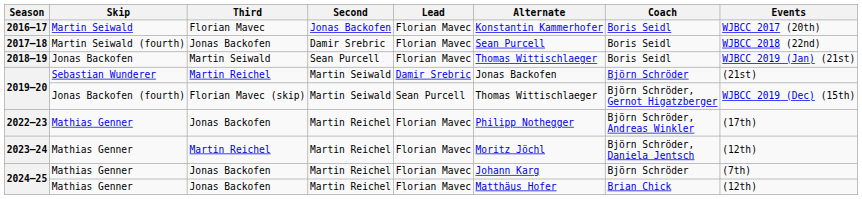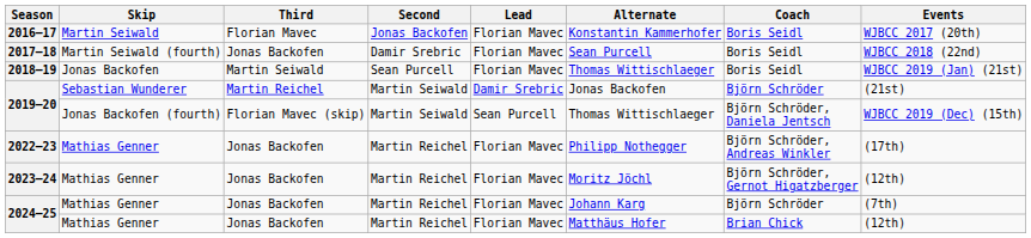2019–20 / Jonas Backofen (fourth) | Coach: Björn Schröder, Gernot Higatzberger -> Björn Schröder, Daniela Jentsch
2023–24 | Third: Martin Reichel -> Jonas Backofen
2023–24 | Coach: Björn Schröder, Daniela Jentsch -> Björn Schröder, Gernot Higatzberger
